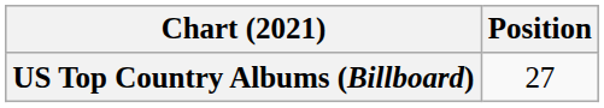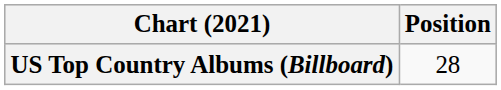US Top Country Albums (Billboard) | Position: 27 -> 28
